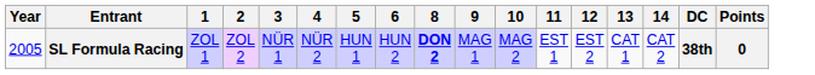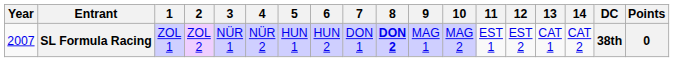+ column: 7 | DON 1
SL Formula Racing | Year: 2005 -> 2007
